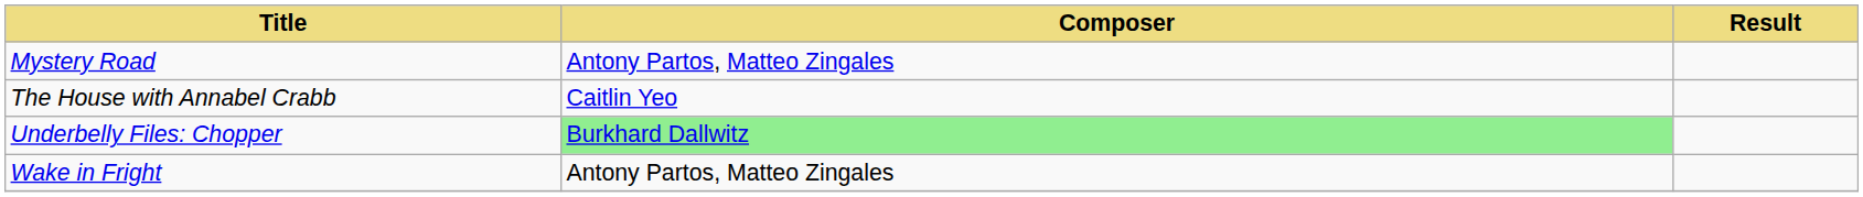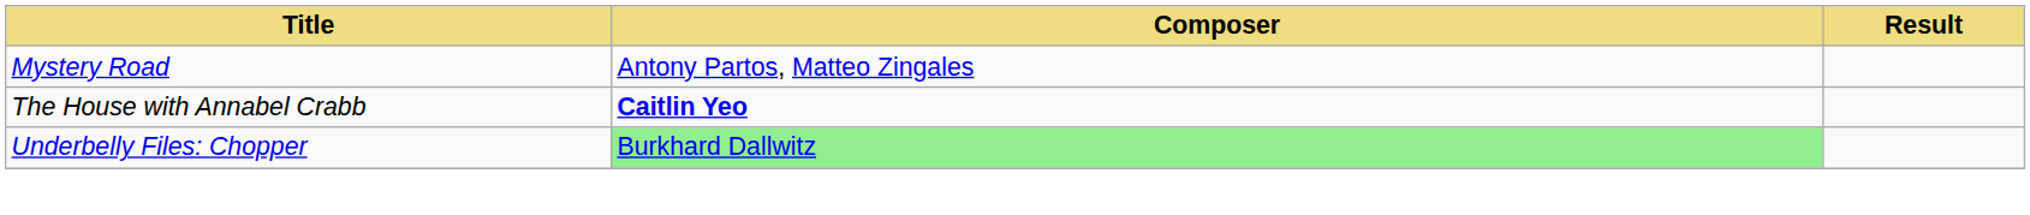The House with Annabel Crabb | Composer: normal -> bold
- row: Wake in Fright | Antony Partos, Matteo Zingales
